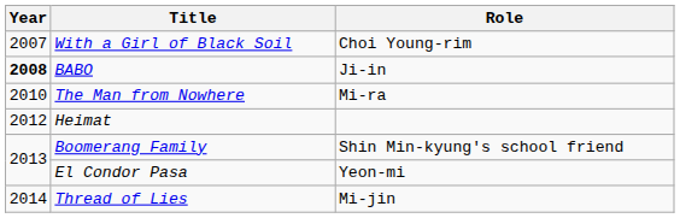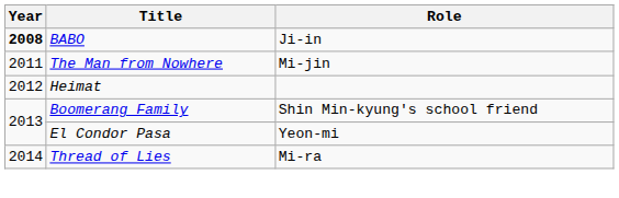- row: 2007 | With a Girl of Black Soil | Choi Young-rim
The Man from Nowhere | Year: 2010 -> 2011
The Man from Nowhere | Role: Mi-ra -> Mi-jin
Thread of Lies | Role: Mi-jin -> Mi-ra
